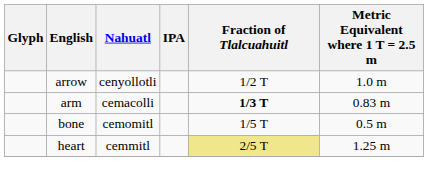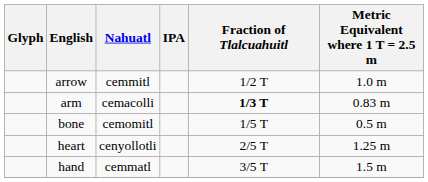arrow | Nahuatl: cenyollotli -> cemmitl
heart | Nahuatl: cemmitl -> cenyollotli
heart | Fraction of Tlalcuahuitl: khaki background -> no background
+ row: hand | cemmatl | 3/5 T | 1.5 m
